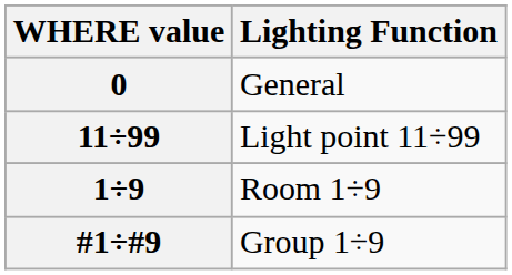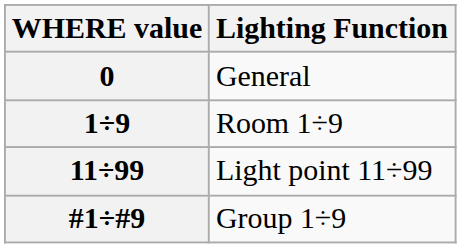rows swapped: 1÷9 <-> 11÷99
